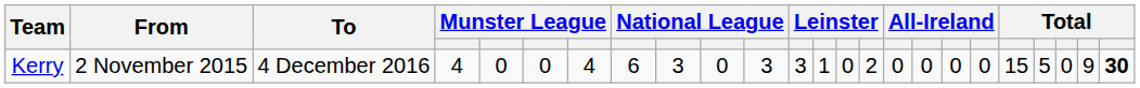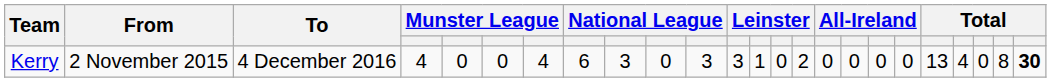Kerry | column 20: 15 -> 13
Kerry | column 21: 5 -> 4
Kerry | column 23: 9 -> 8
